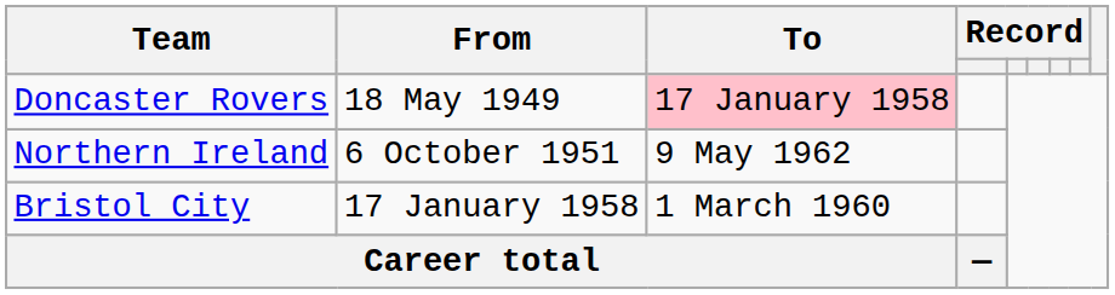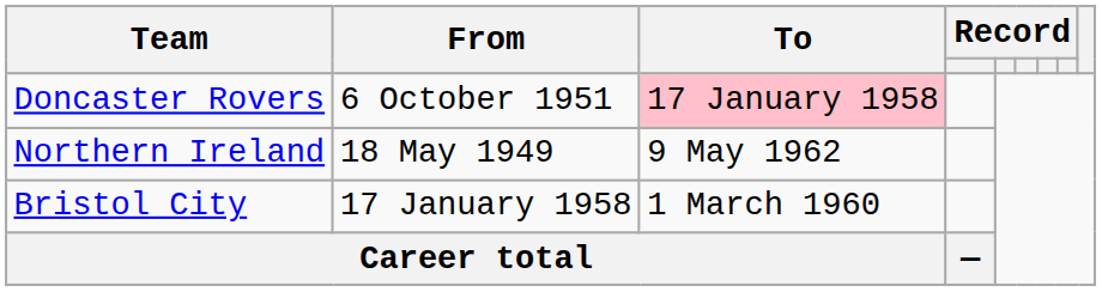Doncaster Rovers | From: 18 May 1949 -> 6 October 1951
Northern Ireland | From: 6 October 1951 -> 18 May 1949
